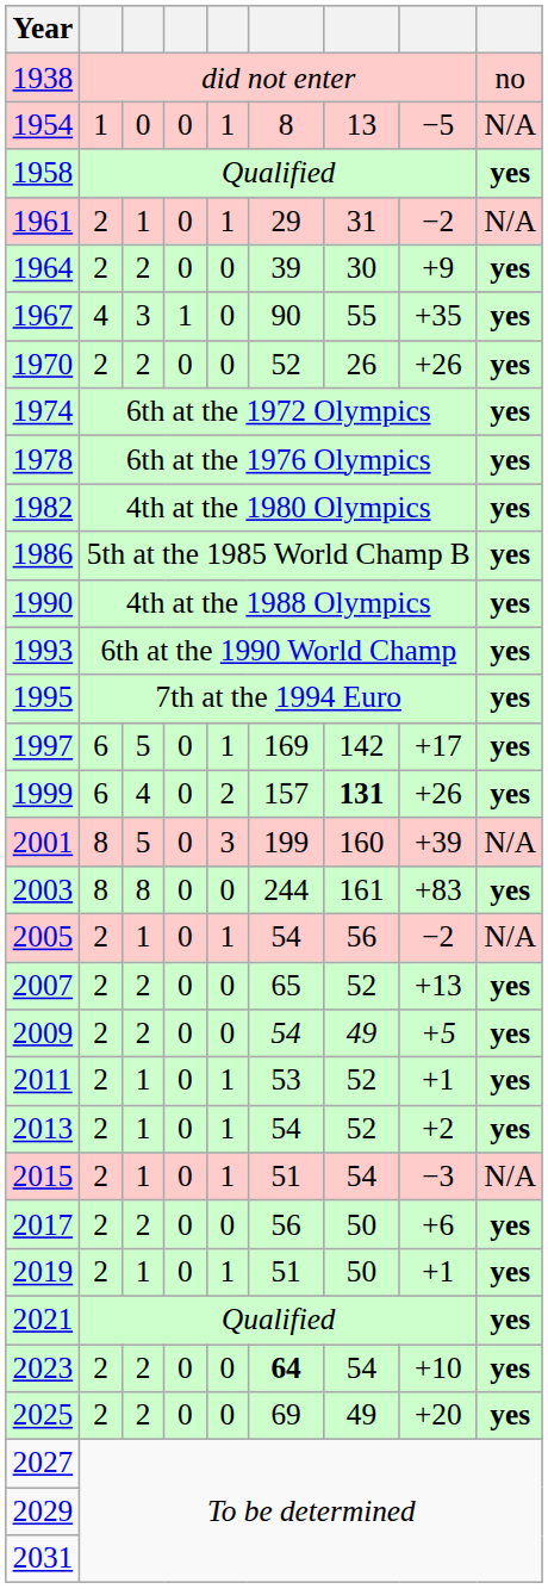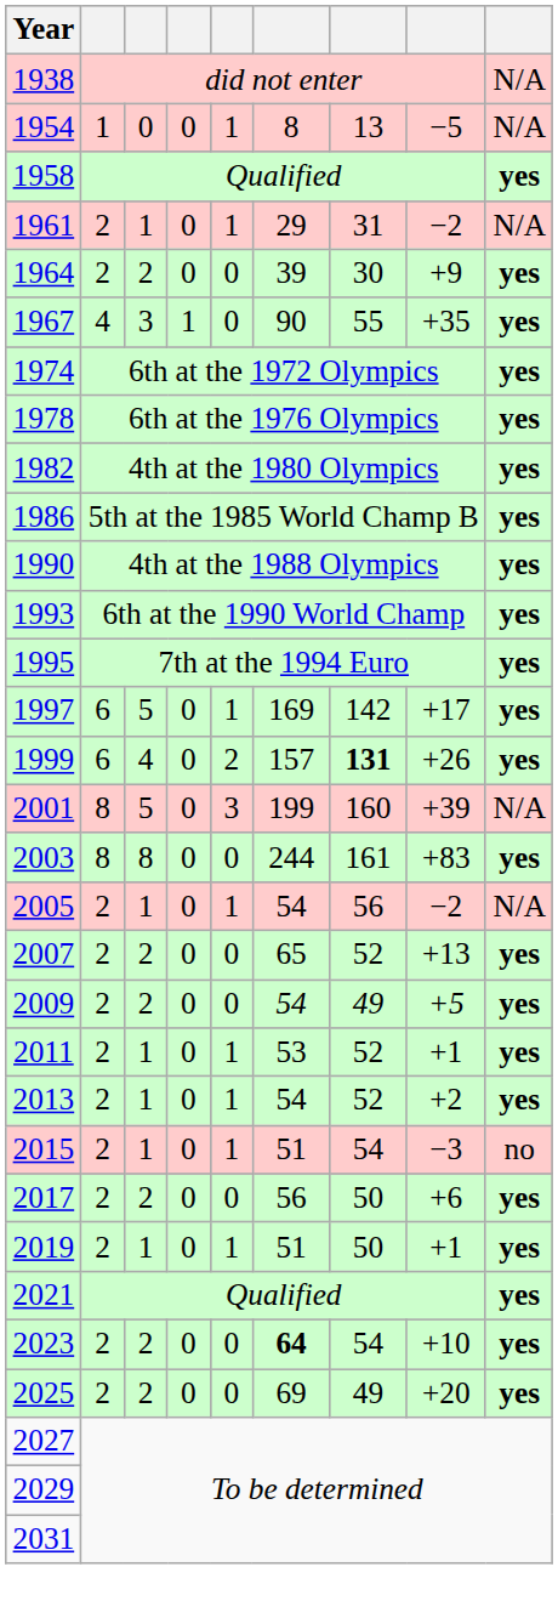1938 | column 9: no -> N/A
- row: 1970 | 2 | 2 | 0 | 0 | 52 | 26 | +26 | yes
2015 | column 9: N/A -> no
